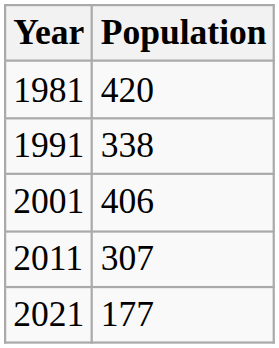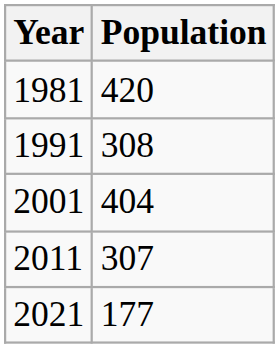1991 | Population: 338 -> 308
2001 | Population: 406 -> 404
